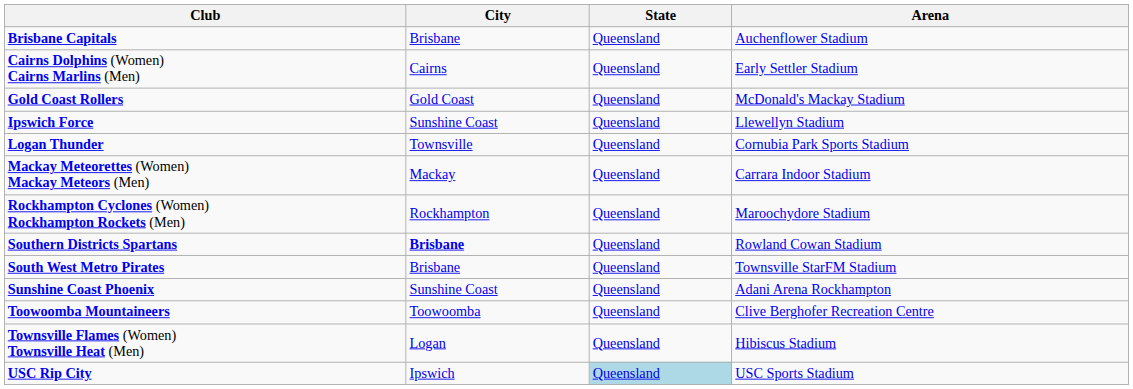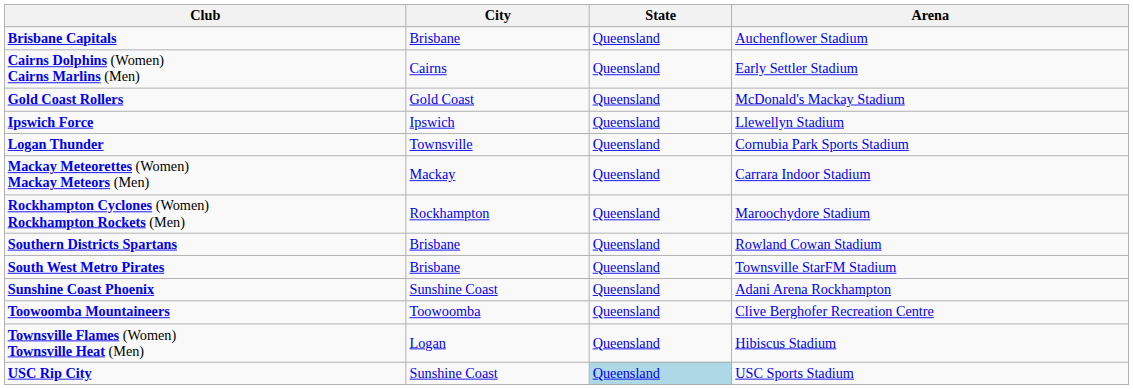Ipswich Force | City: Sunshine Coast -> Ipswich
Southern Districts Spartans | City: bold -> normal
USC Rip City | City: Ipswich -> Sunshine Coast
